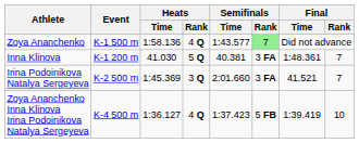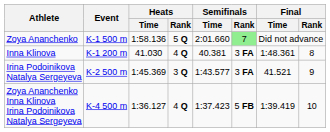Zoya Ananchenko | Heats / Rank: 4 Q -> 5 Q
Zoya Ananchenko | Semifinals / Time: 1:43.577 -> 2:01.660
Inna Klinova | Heats / Rank: 5 Q -> 4 Q
Inna Klinova | Final / Rank: 7 -> 8
Irina Podoinikova Natalya Sergeyeva | Semifinals / Time: 2:01.660 -> 1:43.577
Irina Podoinikova Natalya Sergeyeva | Final / Rank: 7 -> 9
